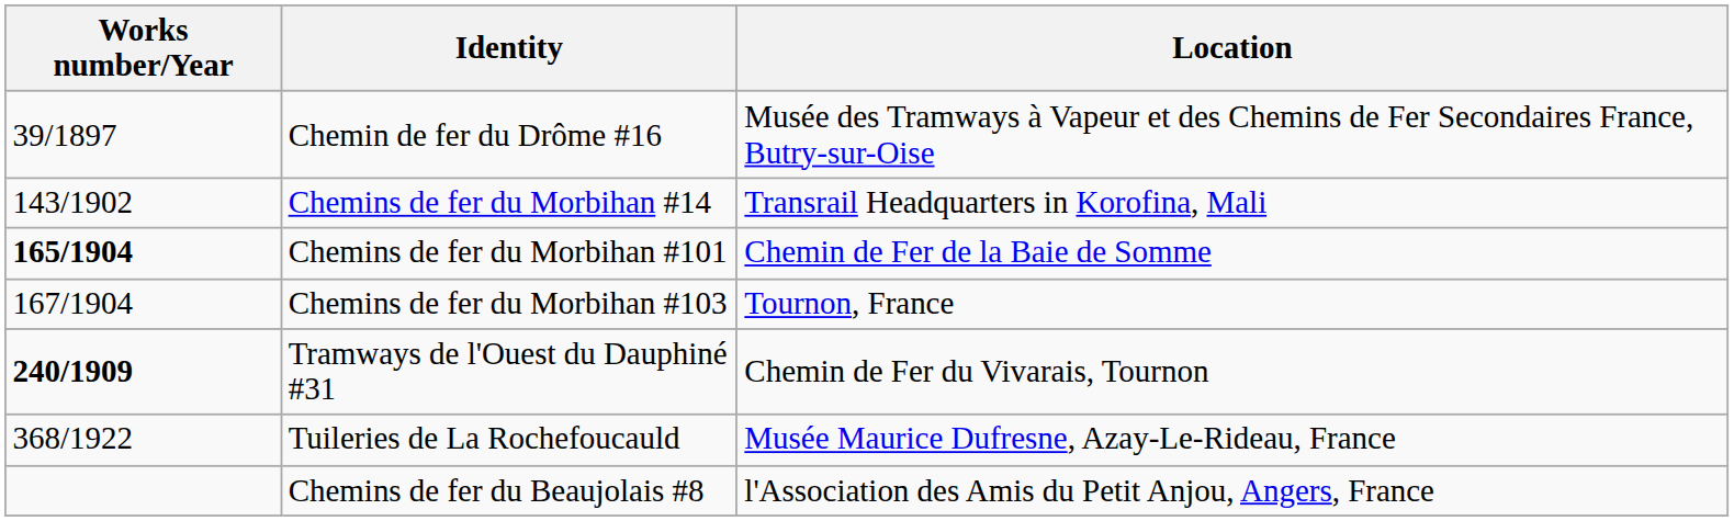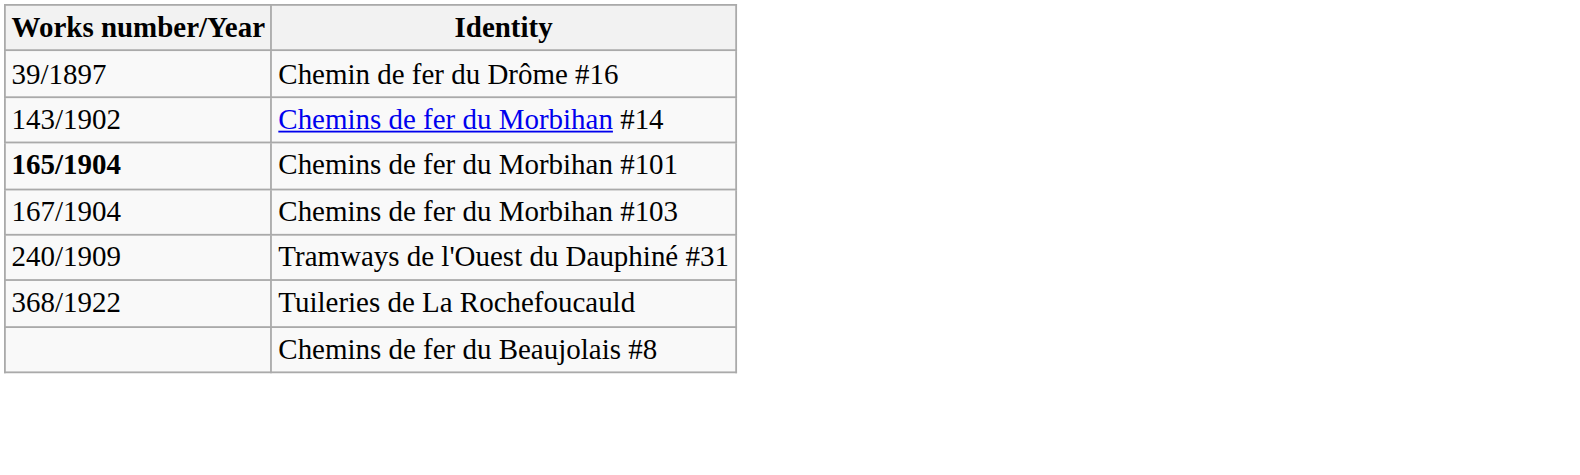- column: Location | Musée des Tramways à Vapeur et des Chemins de Fer Secondaires France, Butry-sur-Oise | Transrail Headquarters in Korofina, Mali | Chemin de Fer de la Baie de Somme | Tournon, France | Chemin de Fer du Vivarais, Tournon | Musée Maurice Dufresne, Azay-Le-Rideau, France | l'Association des Amis du Petit Anjou, Angers, France
Tramways de l'Ouest du Dauphiné #31 | Works number/Year: bold -> normal
